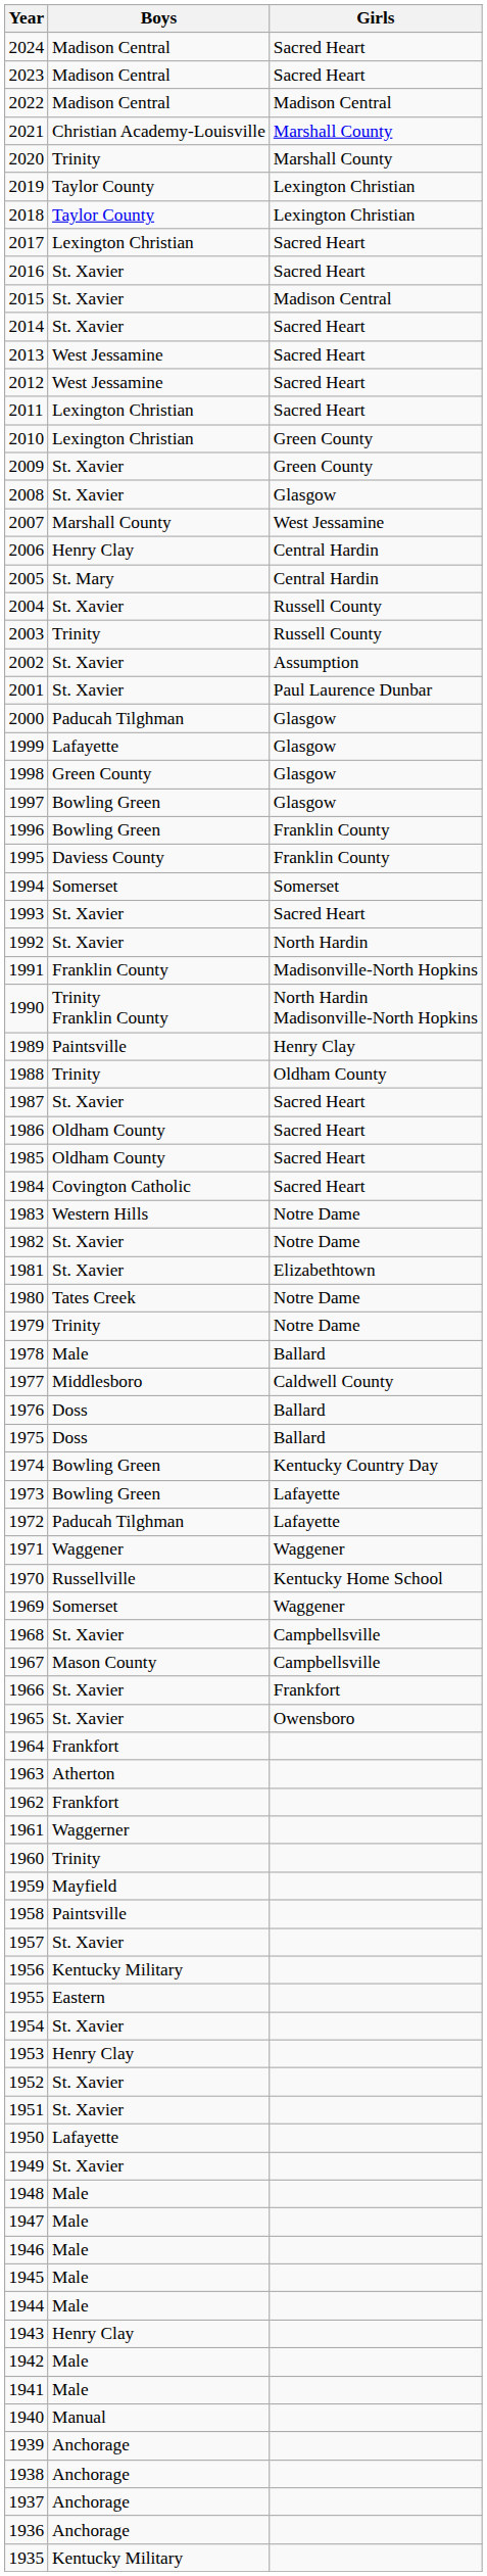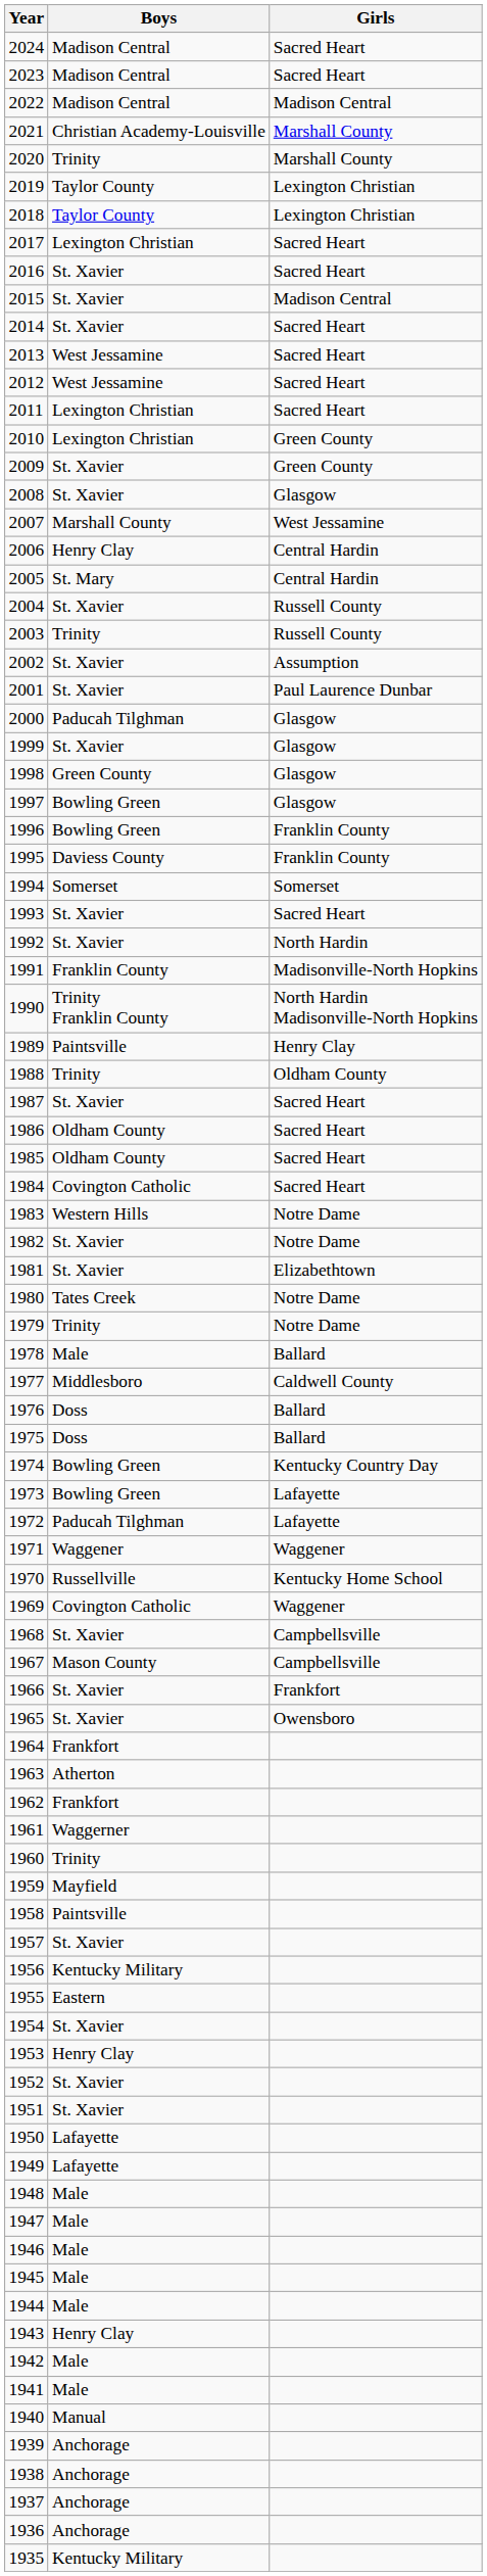1999 | Boys: Lafayette -> St. Xavier
1969 | Boys: Somerset -> Covington Catholic
1949 | Boys: St. Xavier -> Lafayette
